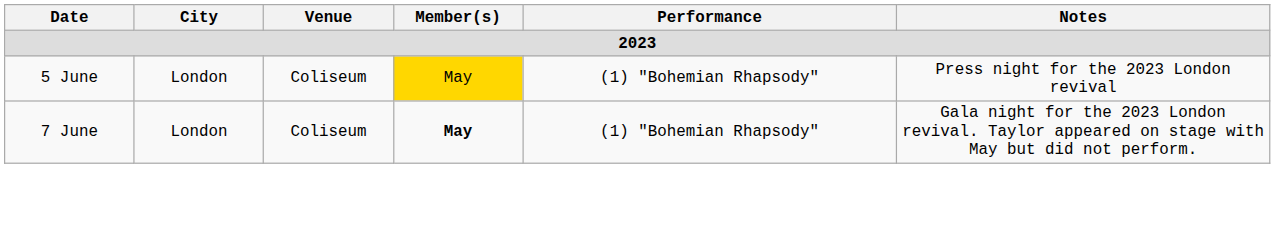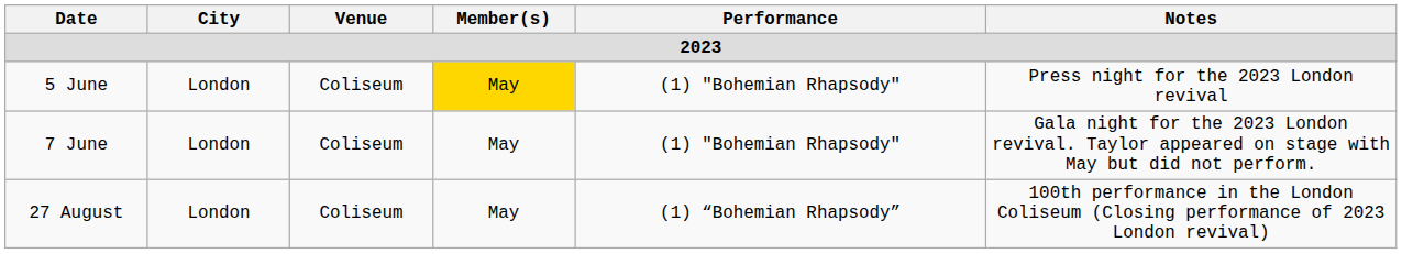7 June | Member(s): bold -> normal
+ row: 27 August | London | Coliseum | May | (1) “Bohemian Rhapsody” | 100th performance in the London Coliseum (Closing performance of 2023 London revival)
